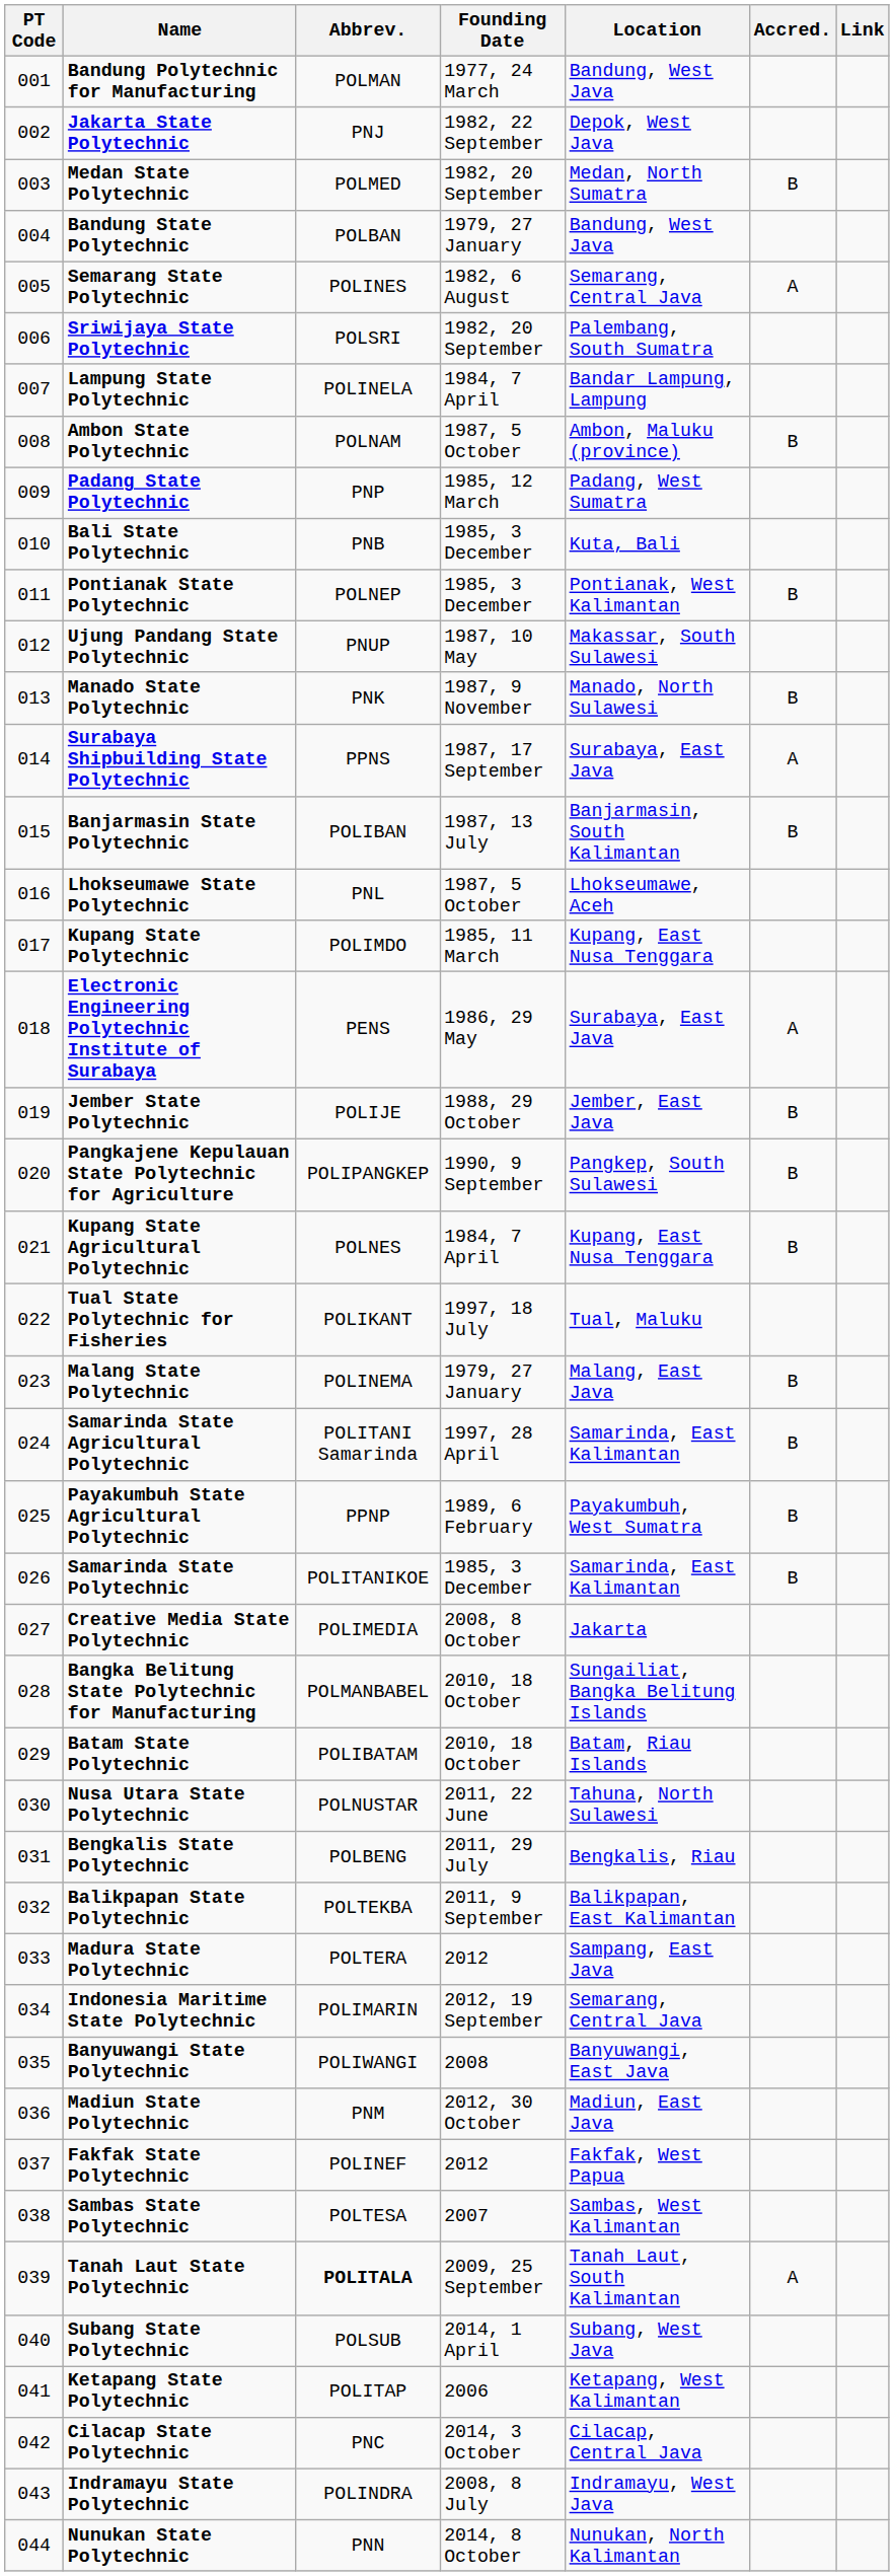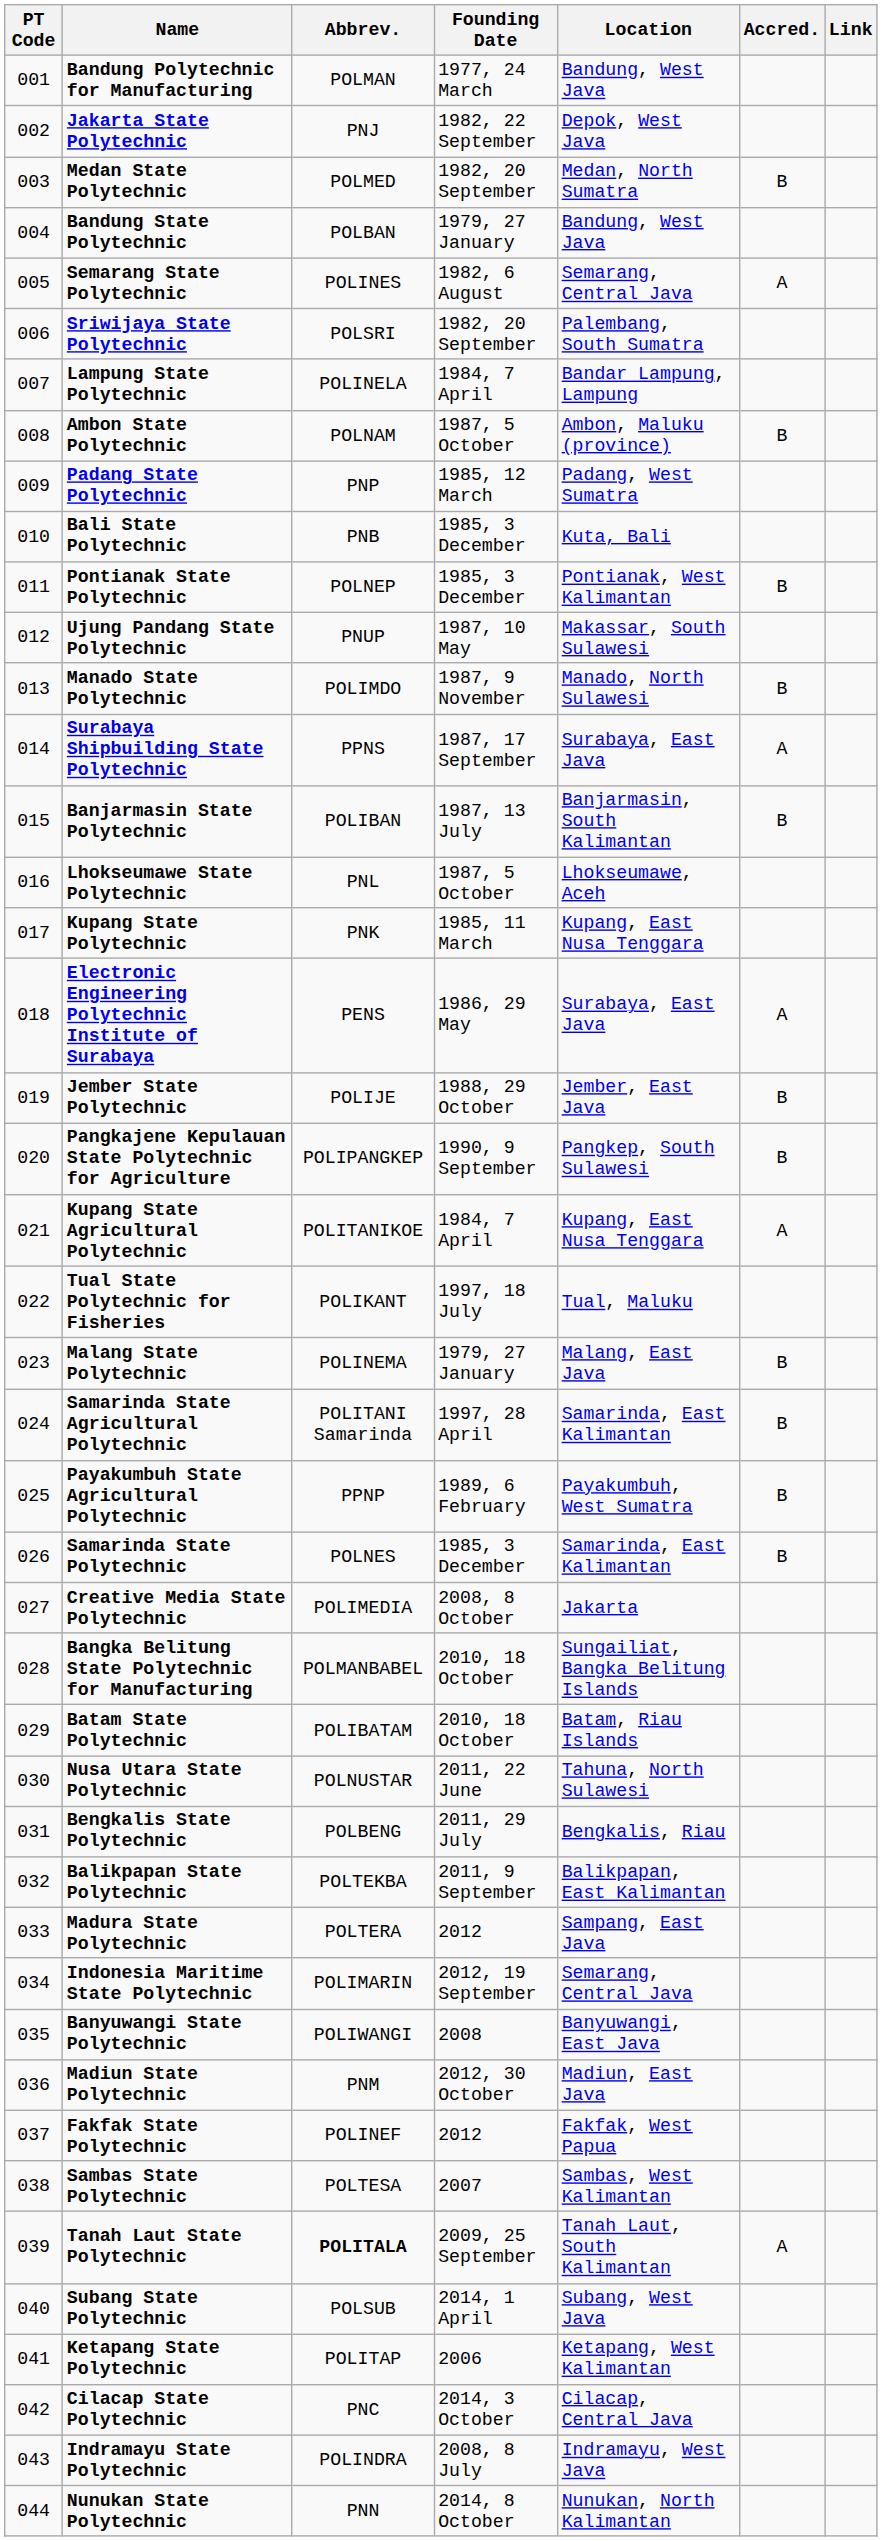Manado State Polytechnic | Abbrev.: PNK -> POLIMDO
Kupang State Polytechnic | Abbrev.: POLIMDO -> PNK
Kupang State Agricultural Polytechnic | Abbrev.: POLNES -> POLITANIKOE
Kupang State Agricultural Polytechnic | Accred.: B -> A
Samarinda State Polytechnic | Abbrev.: POLITANIKOE -> POLNES
